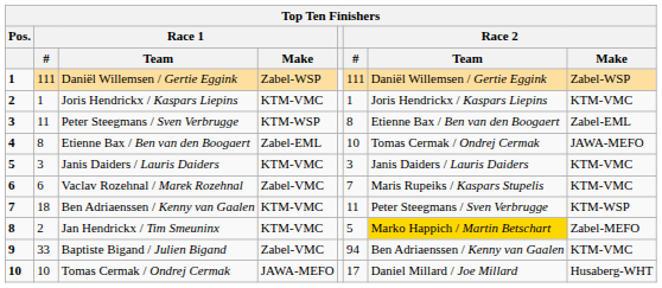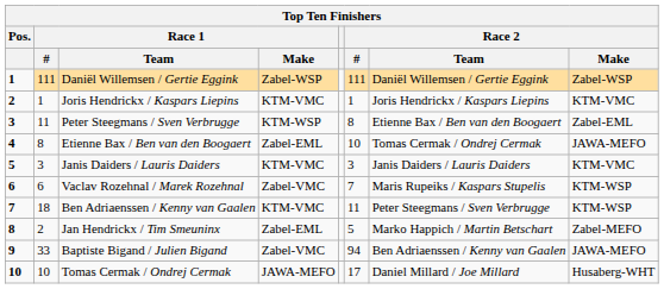Vaclav Rozehnal / Marek Rozehnal | Race 2 / Make: KTM-VMC -> KTM-WSP
Jan Hendrickx / Tim Smeuninx | Race 1 / Make: KTM-VMC -> Zabel-EML
Jan Hendrickx / Tim Smeuninx | Race 2 / Team: gold background -> no background
Baptiste Bigand / Julien Bigand | Race 2 / Make: KTM-VMC -> JAWA-MEFO
